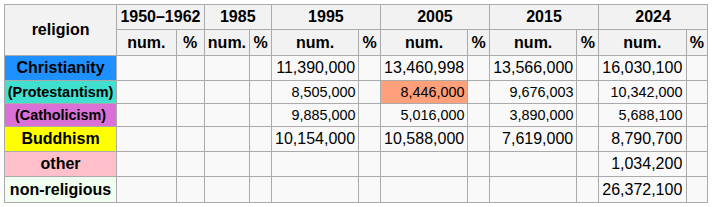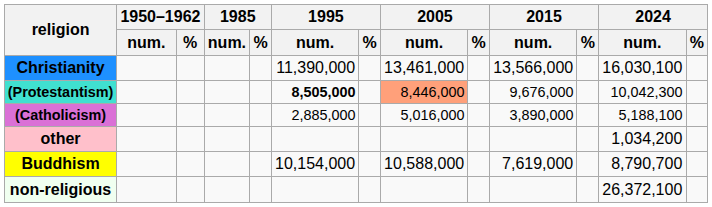Christianity | 2005 / num.: 13,460,998 -> 13,461,000
(Protestantism) | 1995 / num.: normal -> bold
(Protestantism) | 2015 / num.: 9,676,003 -> 9,676,000
(Protestantism) | 2024 / num.: 10,342,000 -> 10,042,300
(Catholicism) | 1995 / num.: 9,885,000 -> 2,885,000
(Catholicism) | 2024 / num.: 5,688,100 -> 5,188,100
rows swapped: Buddhism <-> other
